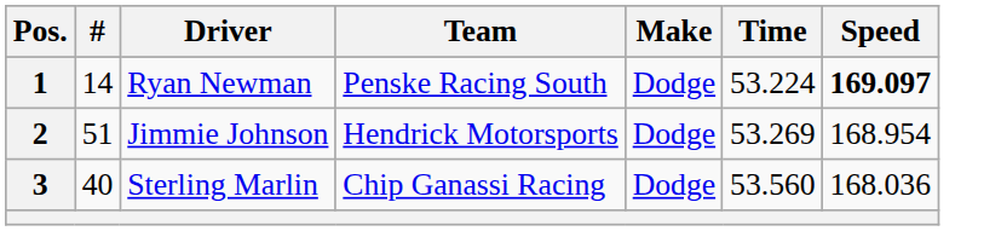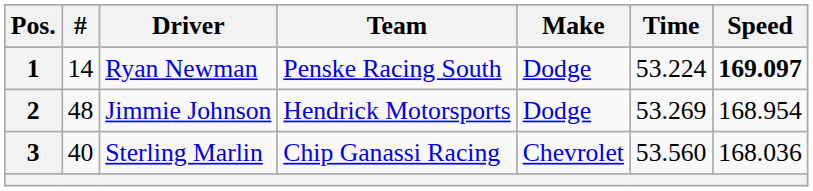2 | #: 51 -> 48
3 | Make: Dodge -> Chevrolet
